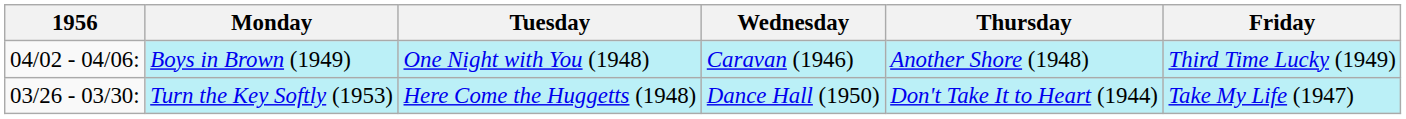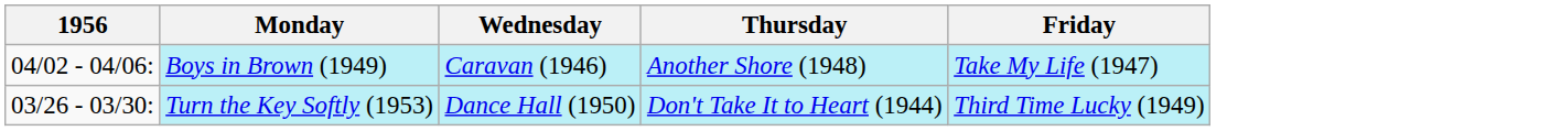- column: Tuesday | One Night with You (1948) | Here Come the Huggetts (1948)
Boys in Brown (1949) | Friday: Third Time Lucky (1949) -> Take My Life (1947)
Turn the Key Softly (1953) | Friday: Take My Life (1947) -> Third Time Lucky (1949)
